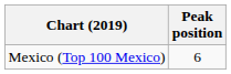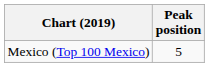Mexico (Top 100 Mexico) | Peak position: 6 -> 5
